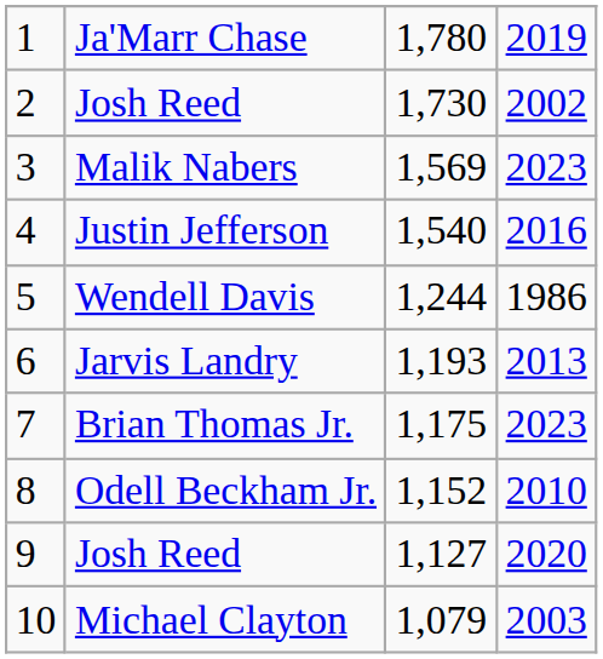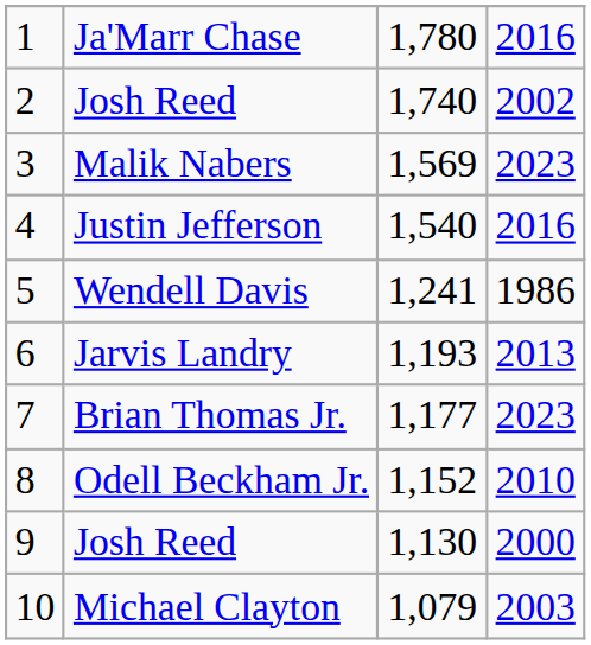Ja'Marr Chase | column 4: 2019 -> 2016
2 / Josh Reed | column 3: 1,730 -> 1,740
Wendell Davis | column 3: 1,244 -> 1,241
Brian Thomas Jr. | column 3: 1,175 -> 1,177
9 / Josh Reed | column 3: 1,127 -> 1,130
9 / Josh Reed | column 4: 2020 -> 2000
